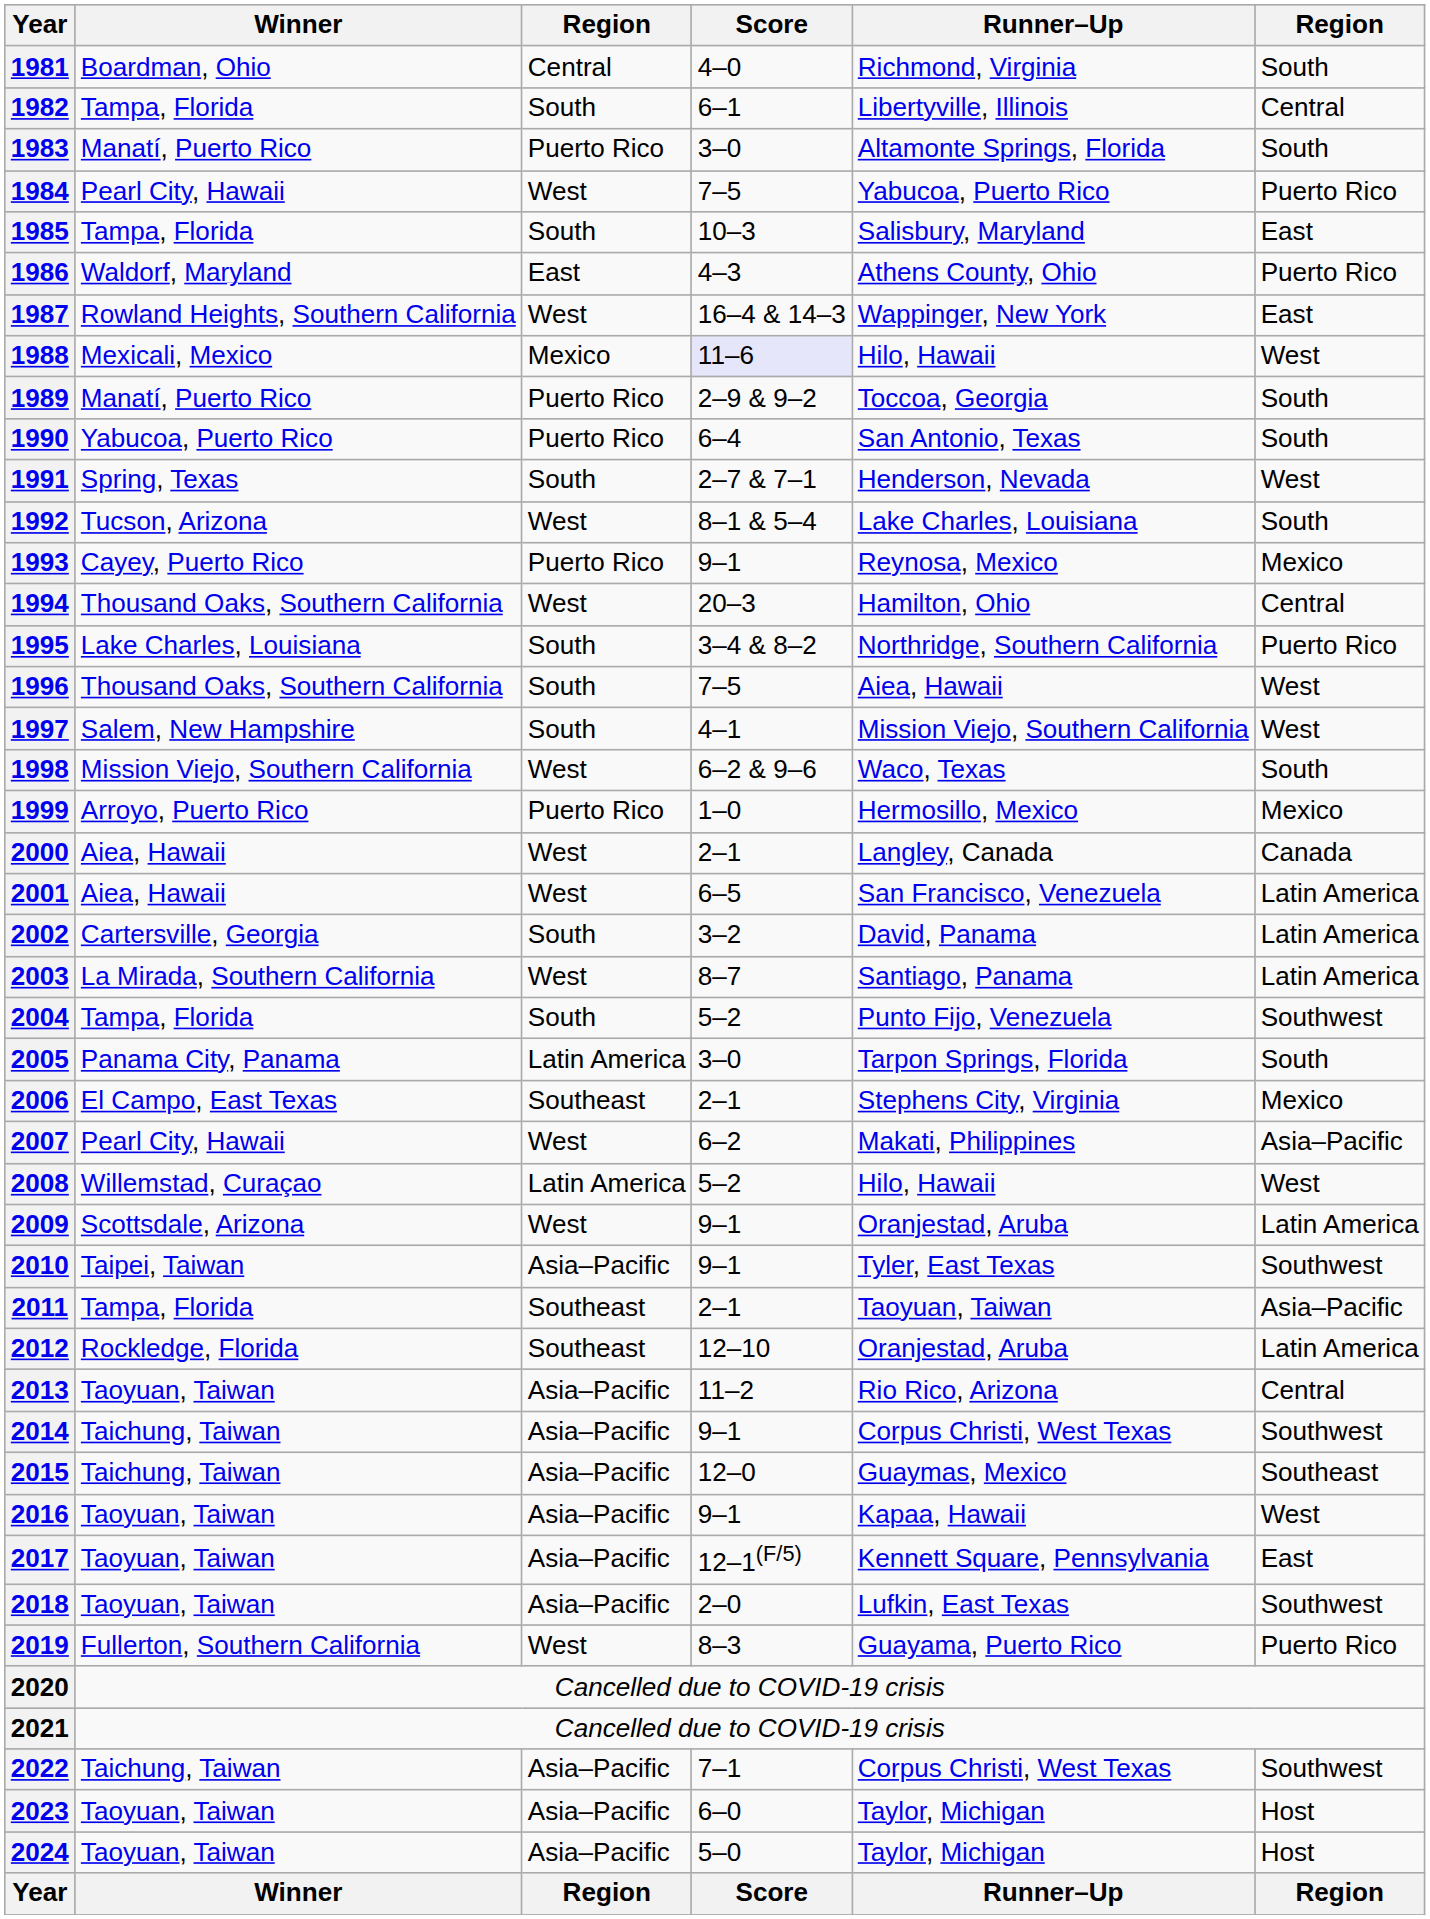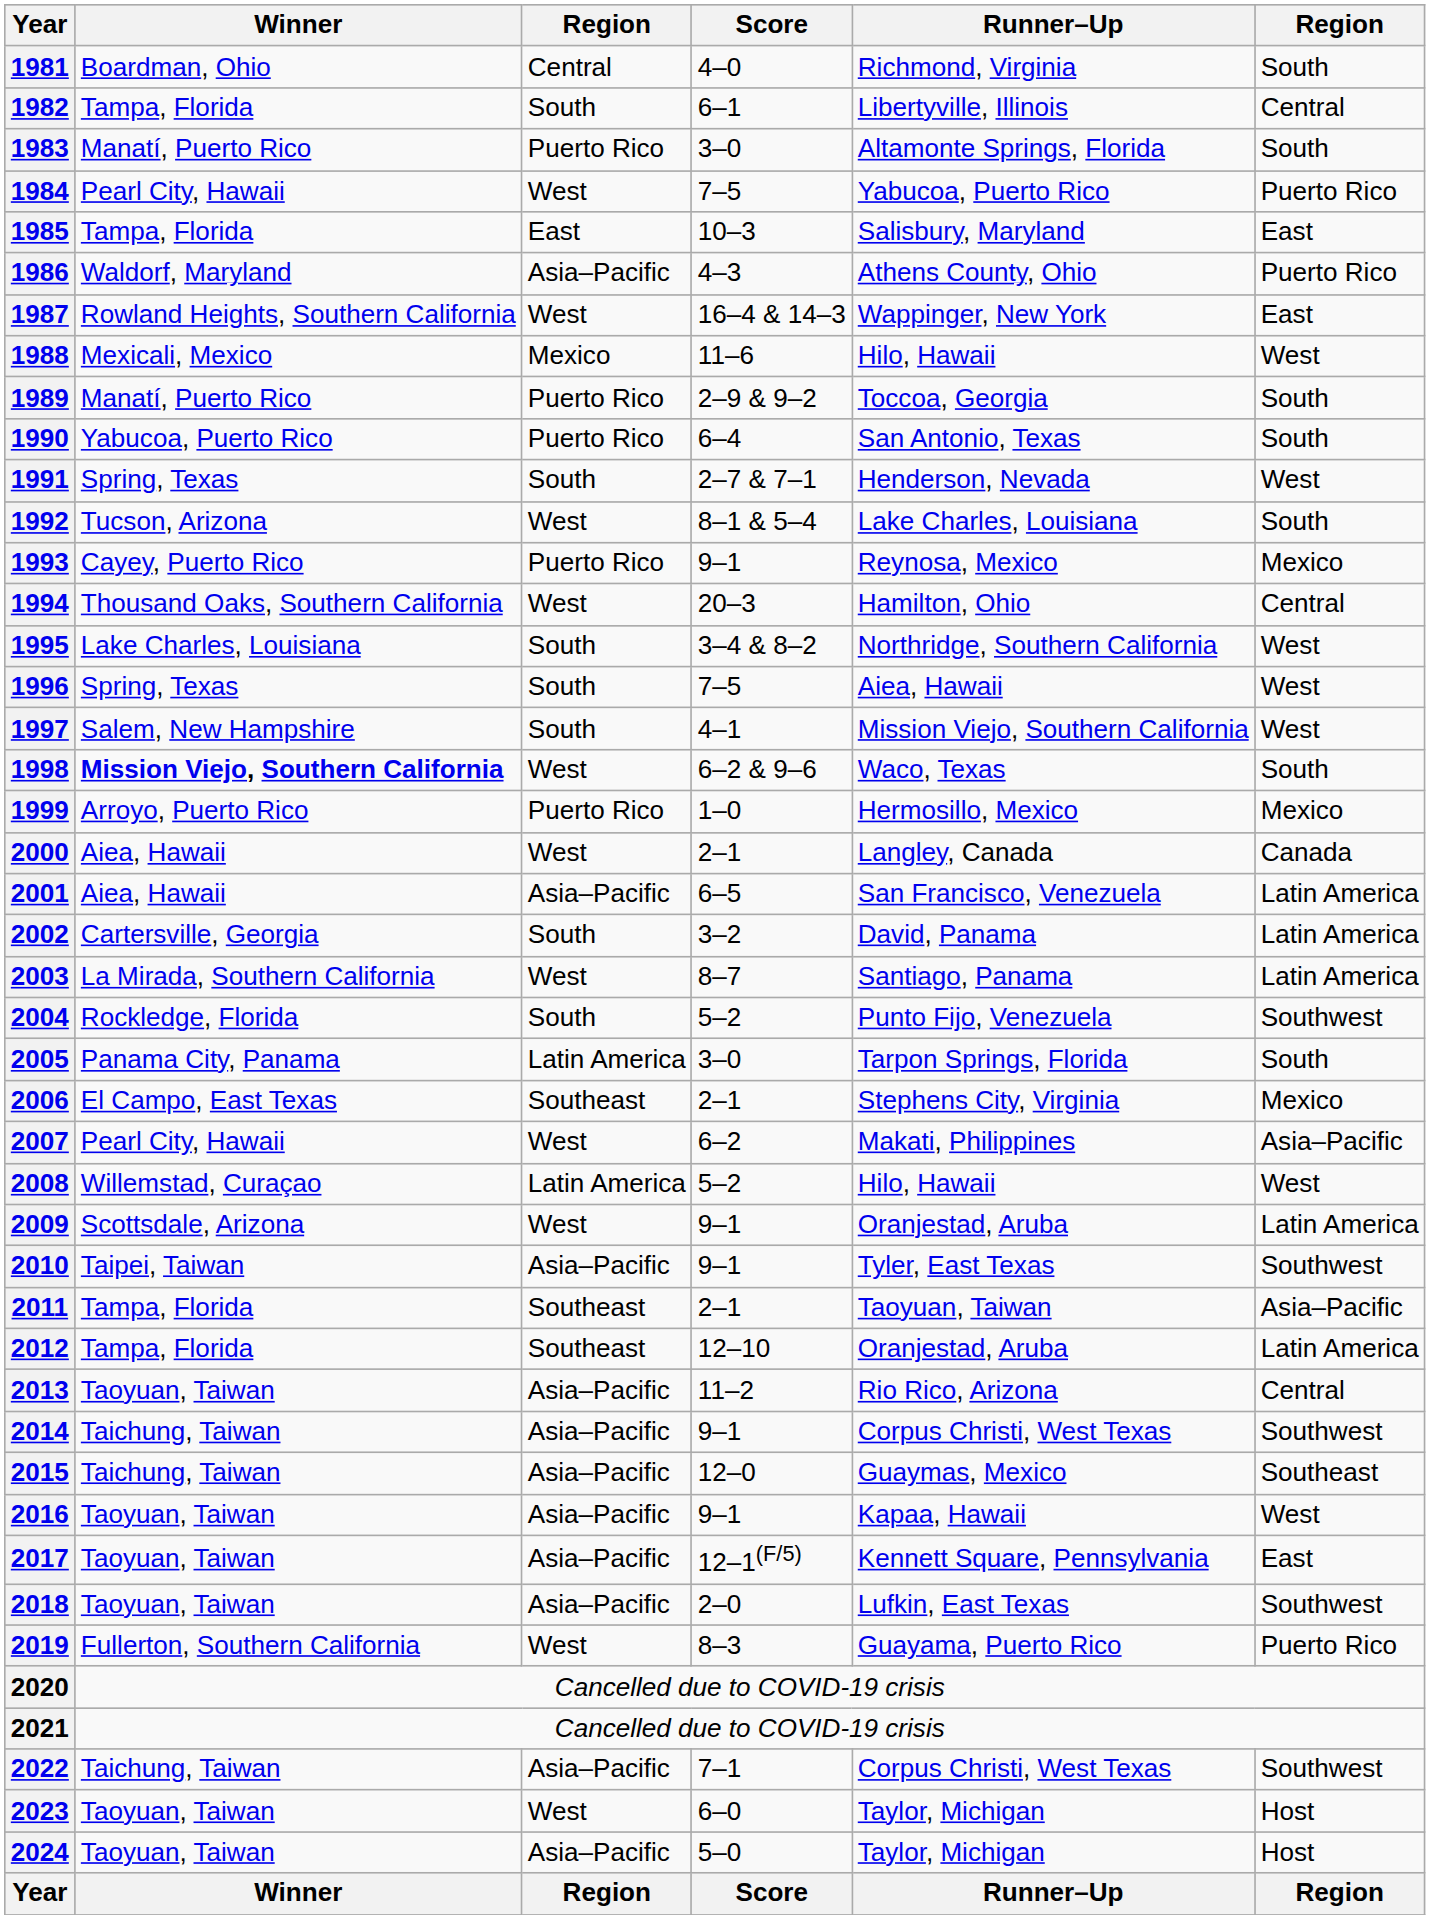1985 | column 3: South -> East
1986 | column 3: East -> Asia–Pacific
1988 | Score: lavender background -> no background
1995 | column 6: Puerto Rico -> West
1996 | Winner: Thousand Oaks, Southern California -> Spring, Texas
1998 | Winner: normal -> bold
2001 | column 3: West -> Asia–Pacific
2004 | Winner: Tampa, Florida -> Rockledge, Florida
2012 | Winner: Rockledge, Florida -> Tampa, Florida
2023 | column 3: Asia–Pacific -> West
